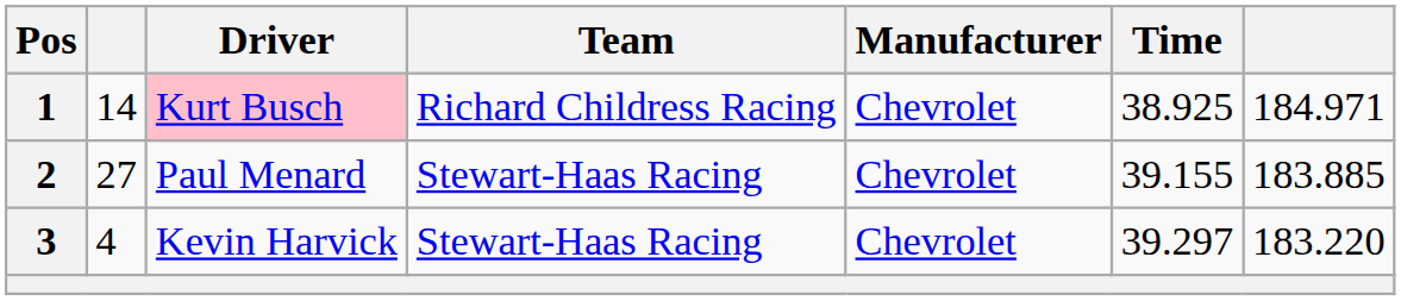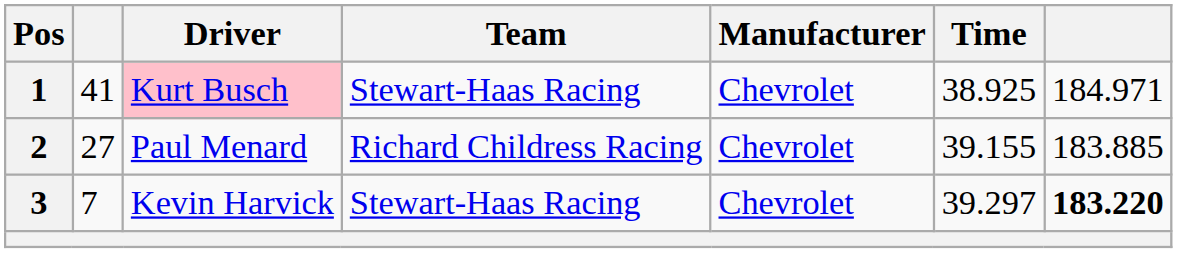1 | column 2: 14 -> 41
1 | Team: Richard Childress Racing -> Stewart-Haas Racing
2 | Team: Stewart-Haas Racing -> Richard Childress Racing
3 | column 2: 4 -> 7
3 | column 7: normal -> bold
